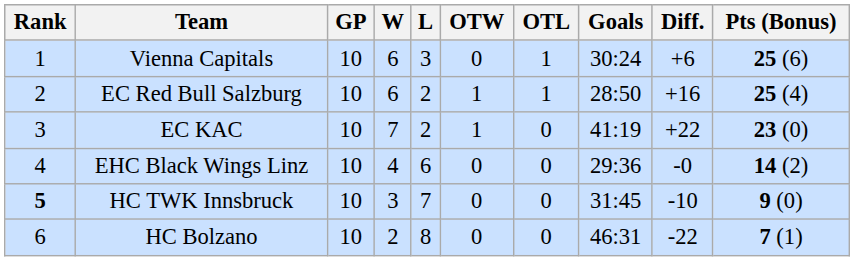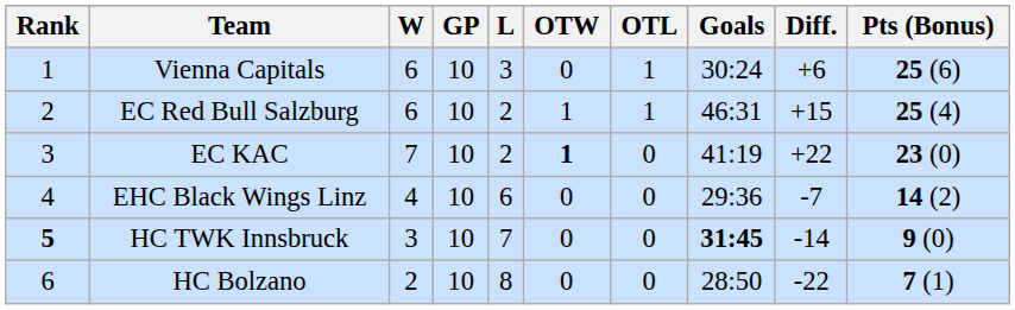columns swapped: GP <-> W
EC Red Bull Salzburg | Goals: 28:50 -> 46:31
EC Red Bull Salzburg | Diff.: +16 -> +15
EC KAC | OTW: normal -> bold
EHC Black Wings Linz | Diff.: -0 -> -7
HC TWK Innsbruck | Goals: normal -> bold
HC TWK Innsbruck | Diff.: -10 -> -14
HC Bolzano | Goals: 46:31 -> 28:50
